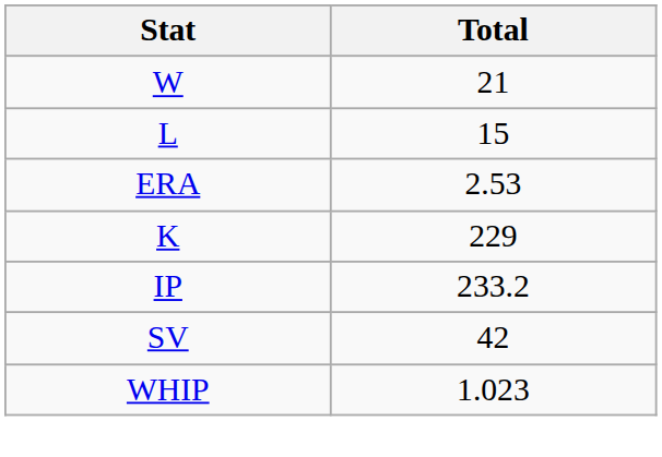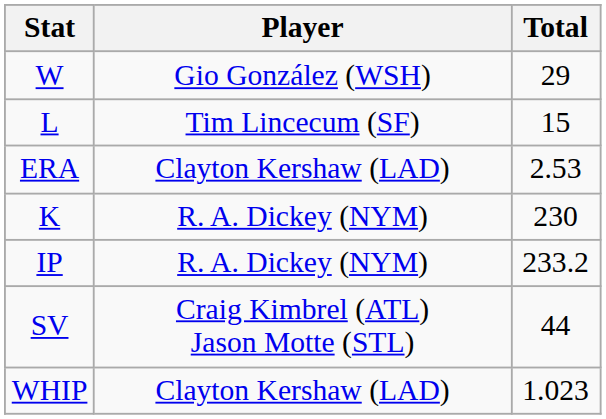+ column: Player | Gio González (WSH) | Tim Lincecum (SF) | Clayton Kershaw (LAD) | R. A. Dickey (NYM) | R. A. Dickey (NYM) | Craig Kimbrel (ATL) Jason Motte (STL) | Clayton Kershaw (LAD)
W | Total: 21 -> 29
K | Total: 229 -> 230
SV | Total: 42 -> 44
